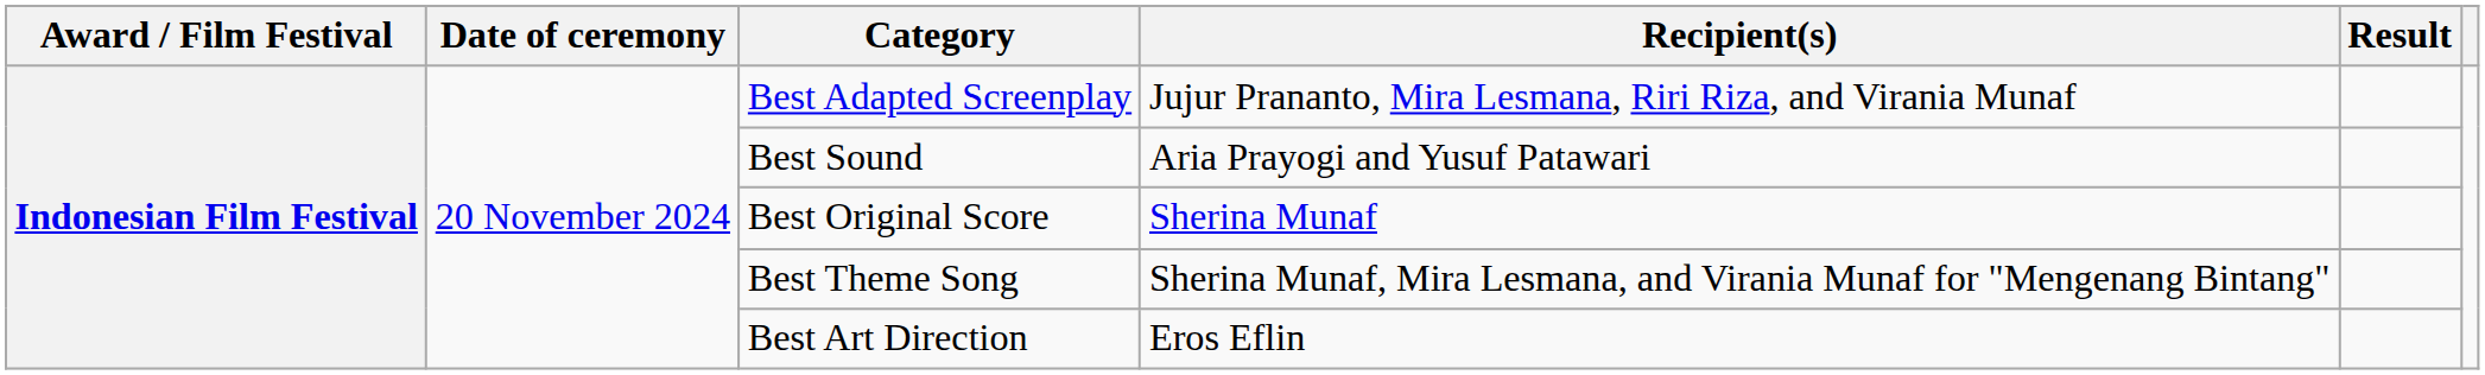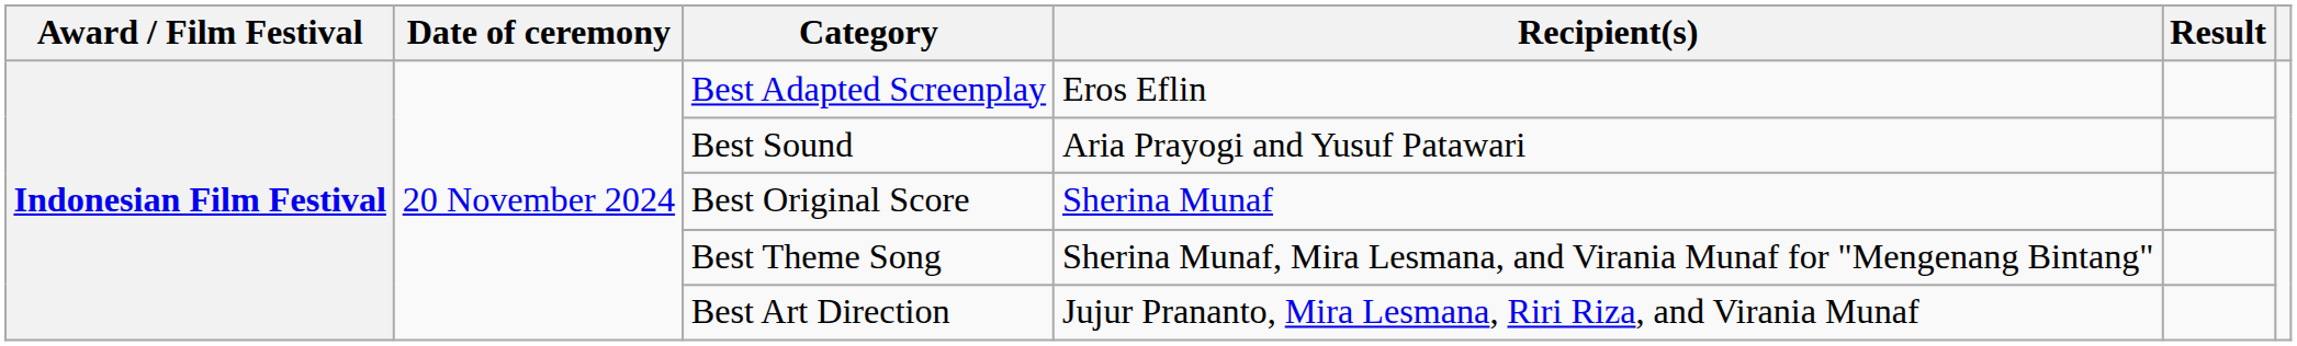Best Adapted Screenplay | Recipient(s): Jujur Prananto, Mira Lesmana, Riri Riza, and Virania Munaf -> Eros Eflin
Best Art Direction | Recipient(s): Eros Eflin -> Jujur Prananto, Mira Lesmana, Riri Riza, and Virania Munaf
